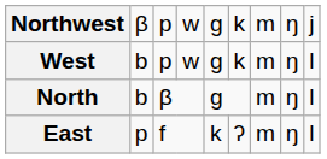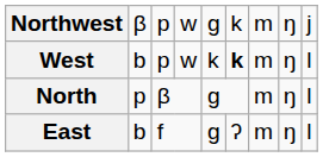West | column 5: g -> k
West | column 6: normal -> bold
North | column 2: b -> p
East | column 2: p -> b
East | column 5: k -> g
